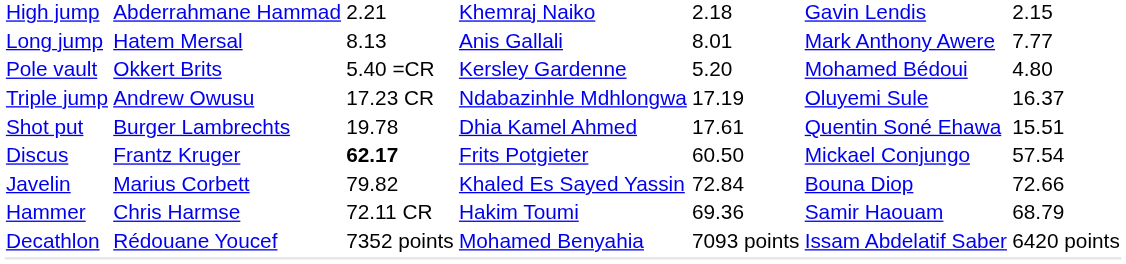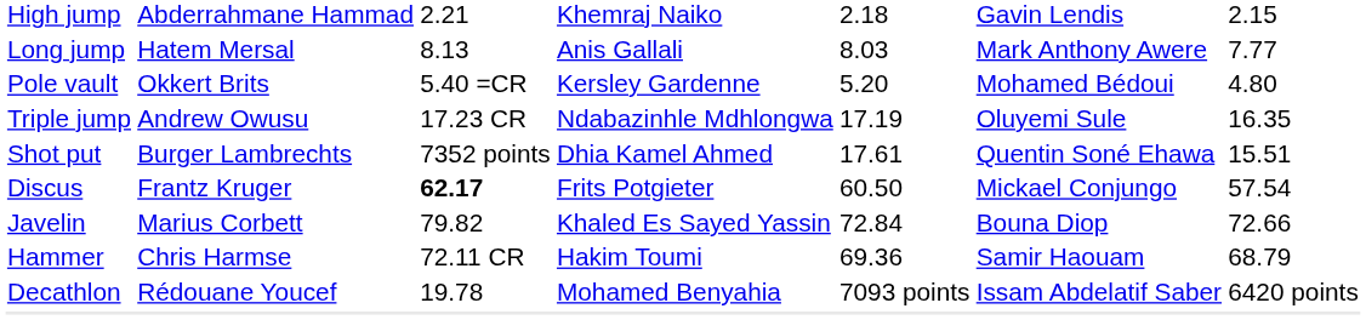Long jump | column 5: 8.01 -> 8.03
Triple jump | column 7: 16.37 -> 16.35
Shot put | column 3: 19.78 -> 7352 points
Decathlon | column 3: 7352 points -> 19.78
